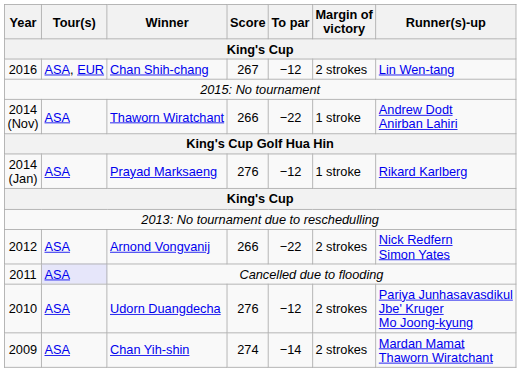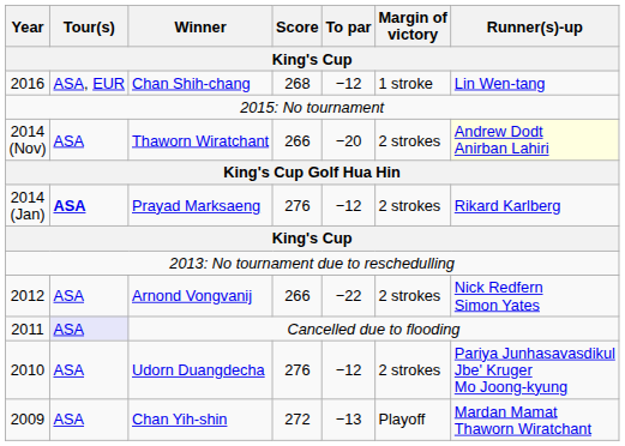Chan Shih-chang | Score / King's Cup: 267 -> 268
Chan Shih-chang | Margin of victory / King's Cup: 2 strokes -> 1 stroke
Thaworn Wiratchant | To par / King's Cup: −22 -> −20
Thaworn Wiratchant | Margin of victory / King's Cup: 1 stroke -> 2 strokes
Thaworn Wiratchant | Runner(s)-up / King's Cup: no background -> lightyellow background
Prayad Marksaeng | Tour(s) / King's Cup: normal -> bold
Prayad Marksaeng | Margin of victory / King's Cup: 1 stroke -> 2 strokes
Chan Yih-shin | Score / King's Cup: 274 -> 272
Chan Yih-shin | To par / King's Cup: −14 -> −13
Chan Yih-shin | Margin of victory / King's Cup: 2 strokes -> Playoff
